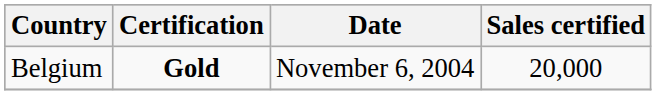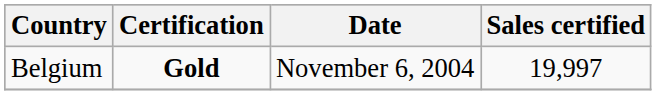Belgium | Sales certified: 20,000 -> 19,997
